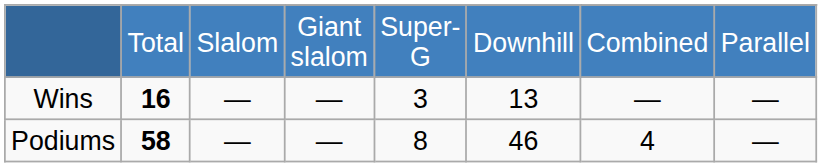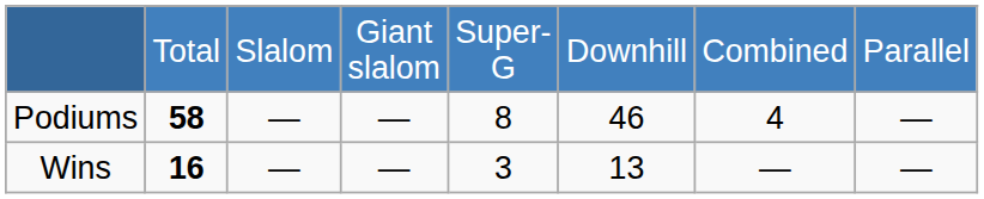rows swapped: Wins <-> Podiums
